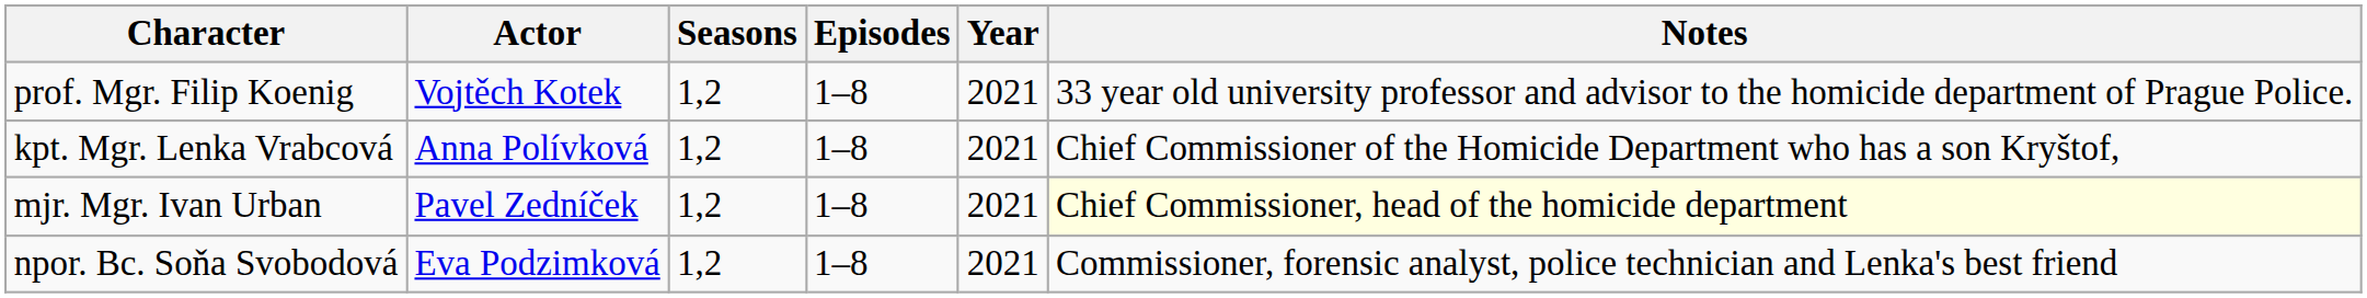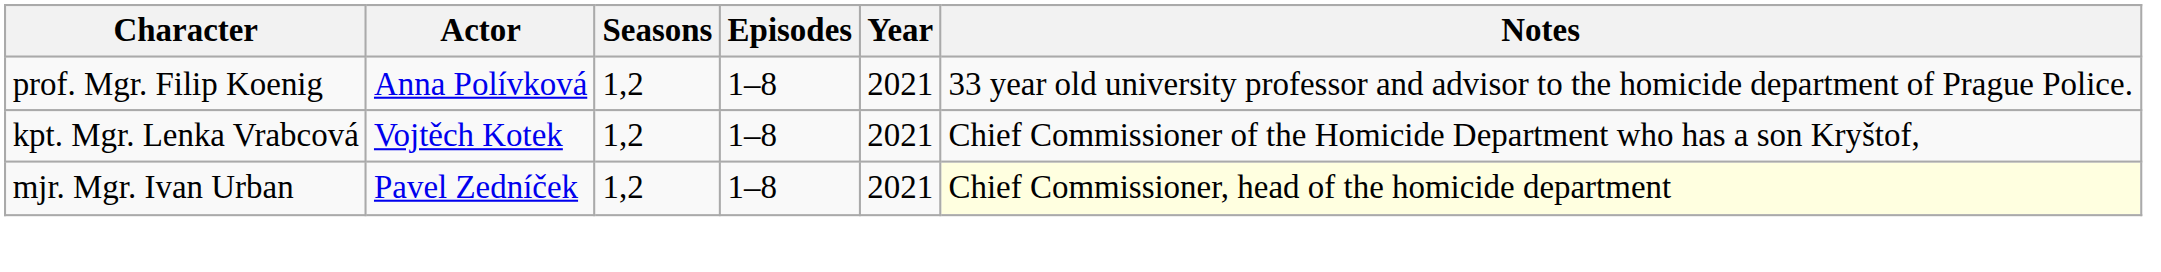prof. Mgr. Filip Koenig | Actor: Vojtěch Kotek -> Anna Polívková
kpt. Mgr. Lenka Vrabcová | Actor: Anna Polívková -> Vojtěch Kotek
- row: npor. Bc. Soňa Svobodová | Eva Podzimková | 1,2 | 1–8 | 2021 | Commissioner, forensic analyst, police technician and Lenka's best friend
